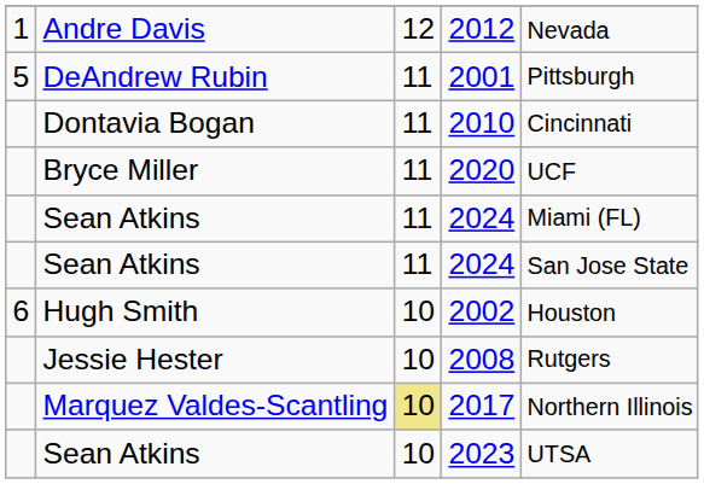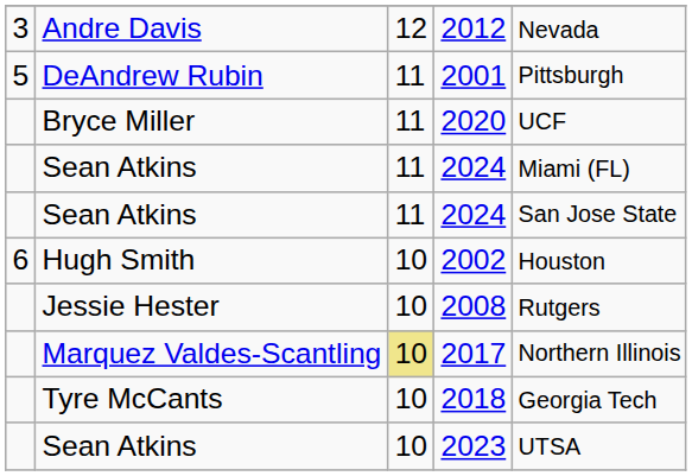2012 | column 1: 1 -> 3
- row: Dontavia Bogan | 11 | 2010 | Cincinnati
+ row: Tyre McCants | 10 | 2018 | Georgia Tech
